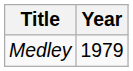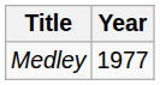Medley | Year: 1979 -> 1977
